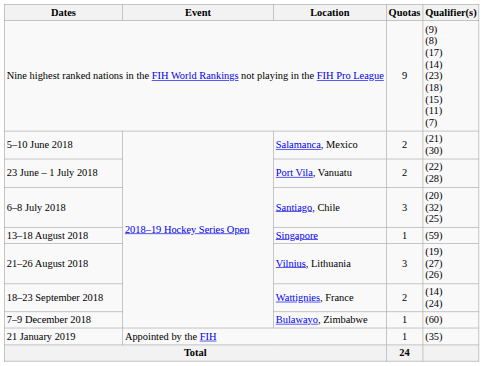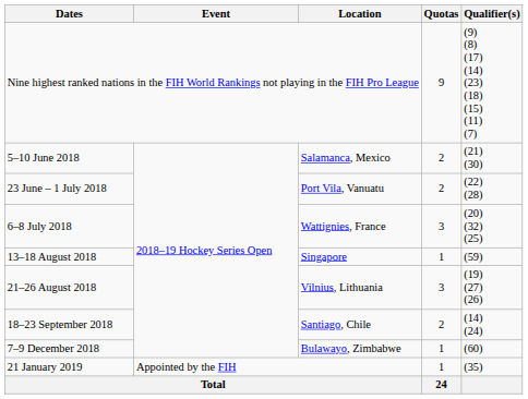6–8 July 2018 | Location: Santiago, Chile -> Wattignies, France
18–23 September 2018 | Location: Wattignies, France -> Santiago, Chile
